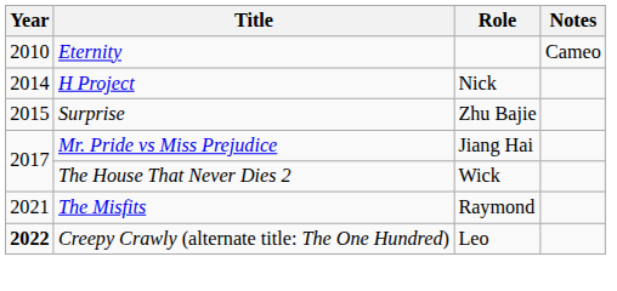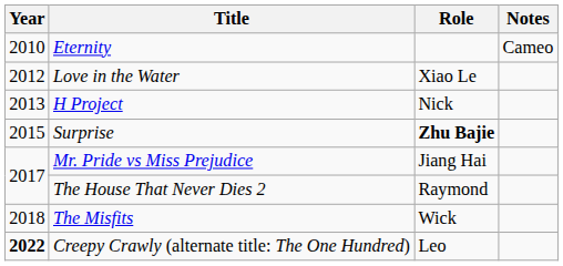+ row: 2012 | Love in the Water | Xiao Le
H Project | Year: 2014 -> 2013
Surprise | Role: normal -> bold
The House That Never Dies 2 | Role: Wick -> Raymond
The Misfits | Year: 2021 -> 2018
The Misfits | Role: Raymond -> Wick
